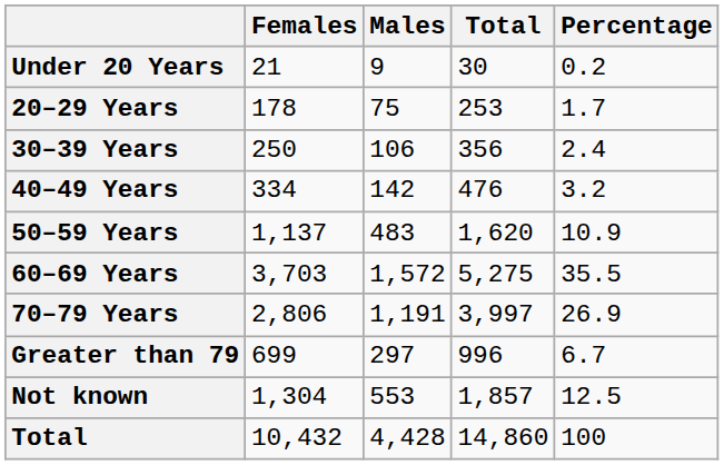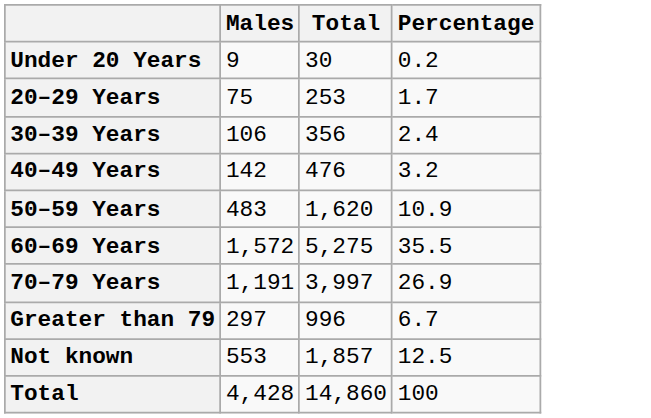- column: Females | 21 | 178 | 250 | 334 | 1,137 | 3,703 | 2,806 | 699 | 1,304 | 10,432
